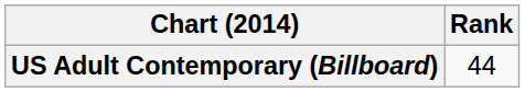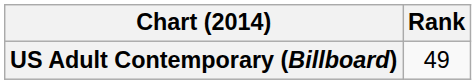US Adult Contemporary (Billboard) | Rank: 44 -> 49
